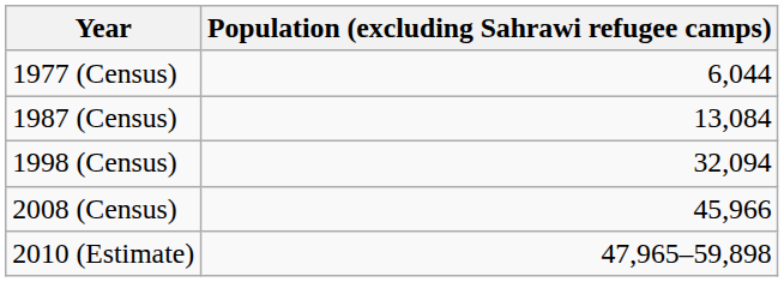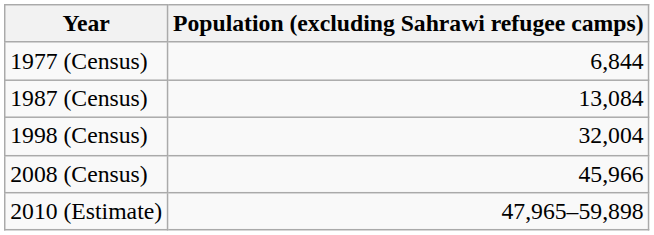1977 (Census) | Population (excluding Sahrawi refugee camps): 6,044 -> 6,844
1998 (Census) | Population (excluding Sahrawi refugee camps): 32,094 -> 32,004
